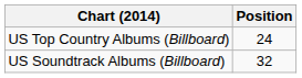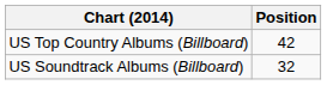US Top Country Albums (Billboard) | Position: 24 -> 42
